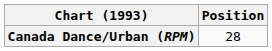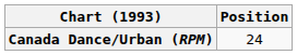Canada Dance/Urban (RPM) | Position: 28 -> 24
